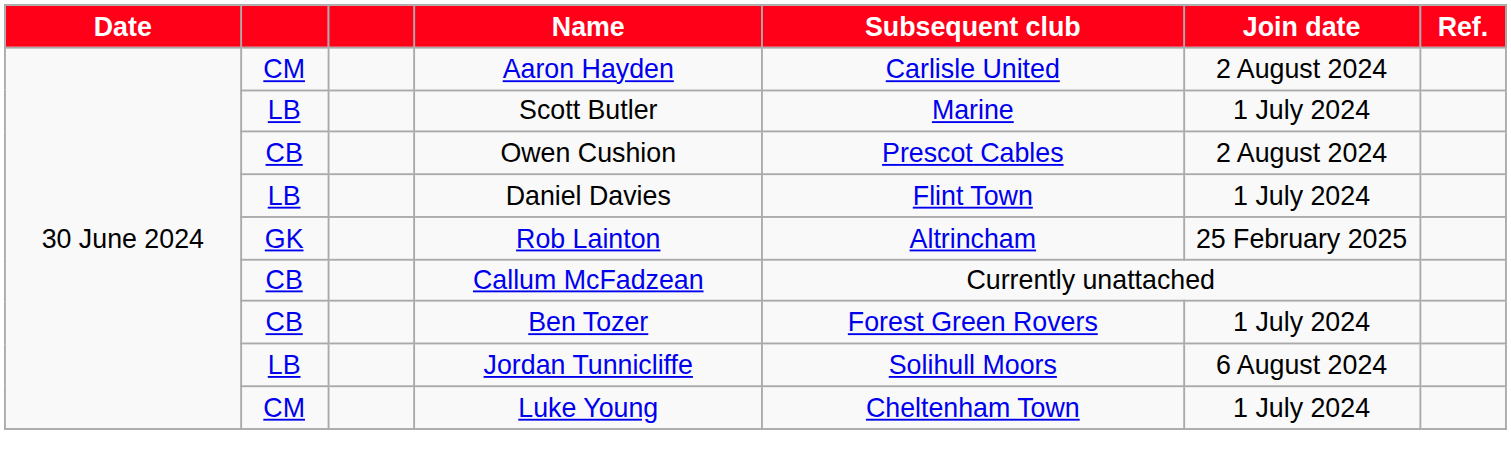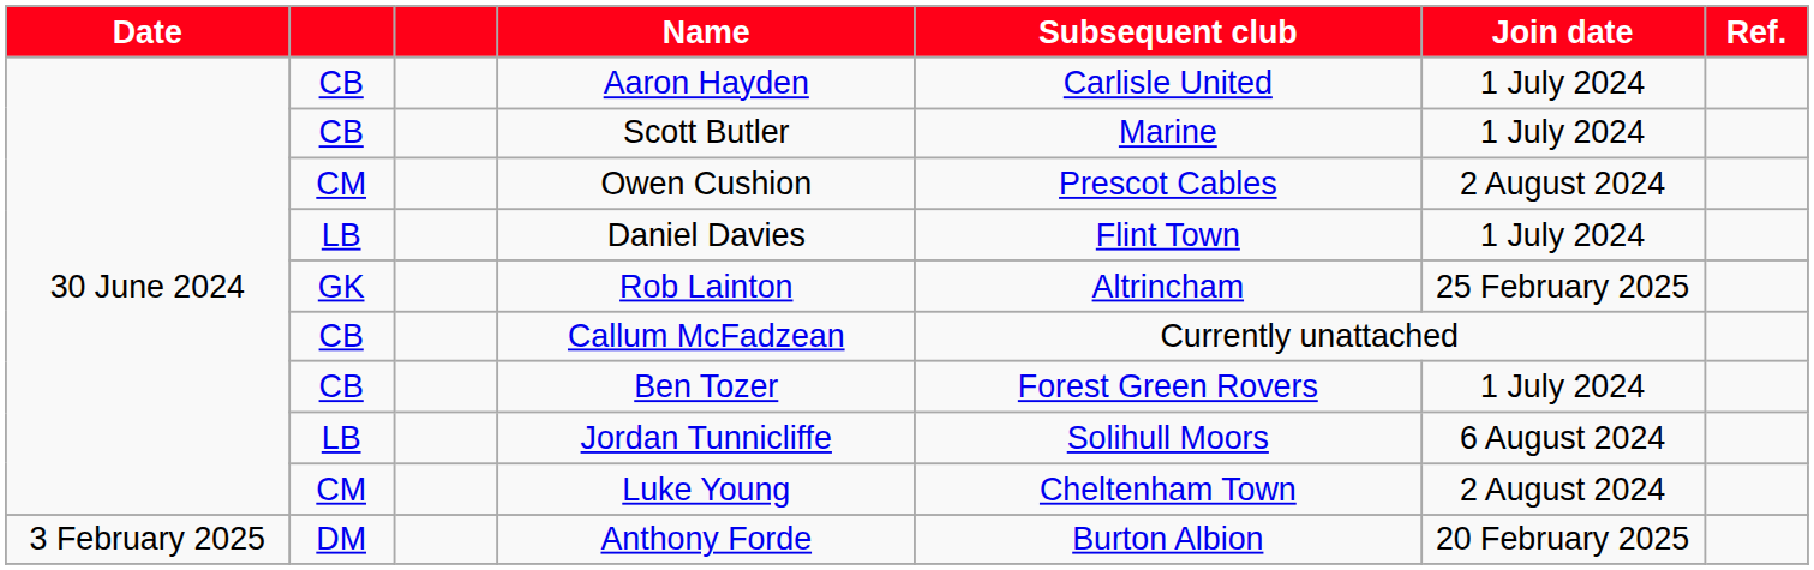Aaron Hayden | column 2: CM -> CB
Aaron Hayden | Join date: 2 August 2024 -> 1 July 2024
Scott Butler | column 2: LB -> CB
Owen Cushion | column 2: CB -> CM
Luke Young | Join date: 1 July 2024 -> 2 August 2024
+ row: 3 February 2025 | DM | Anthony Forde | Burton Albion | 20 February 2025
